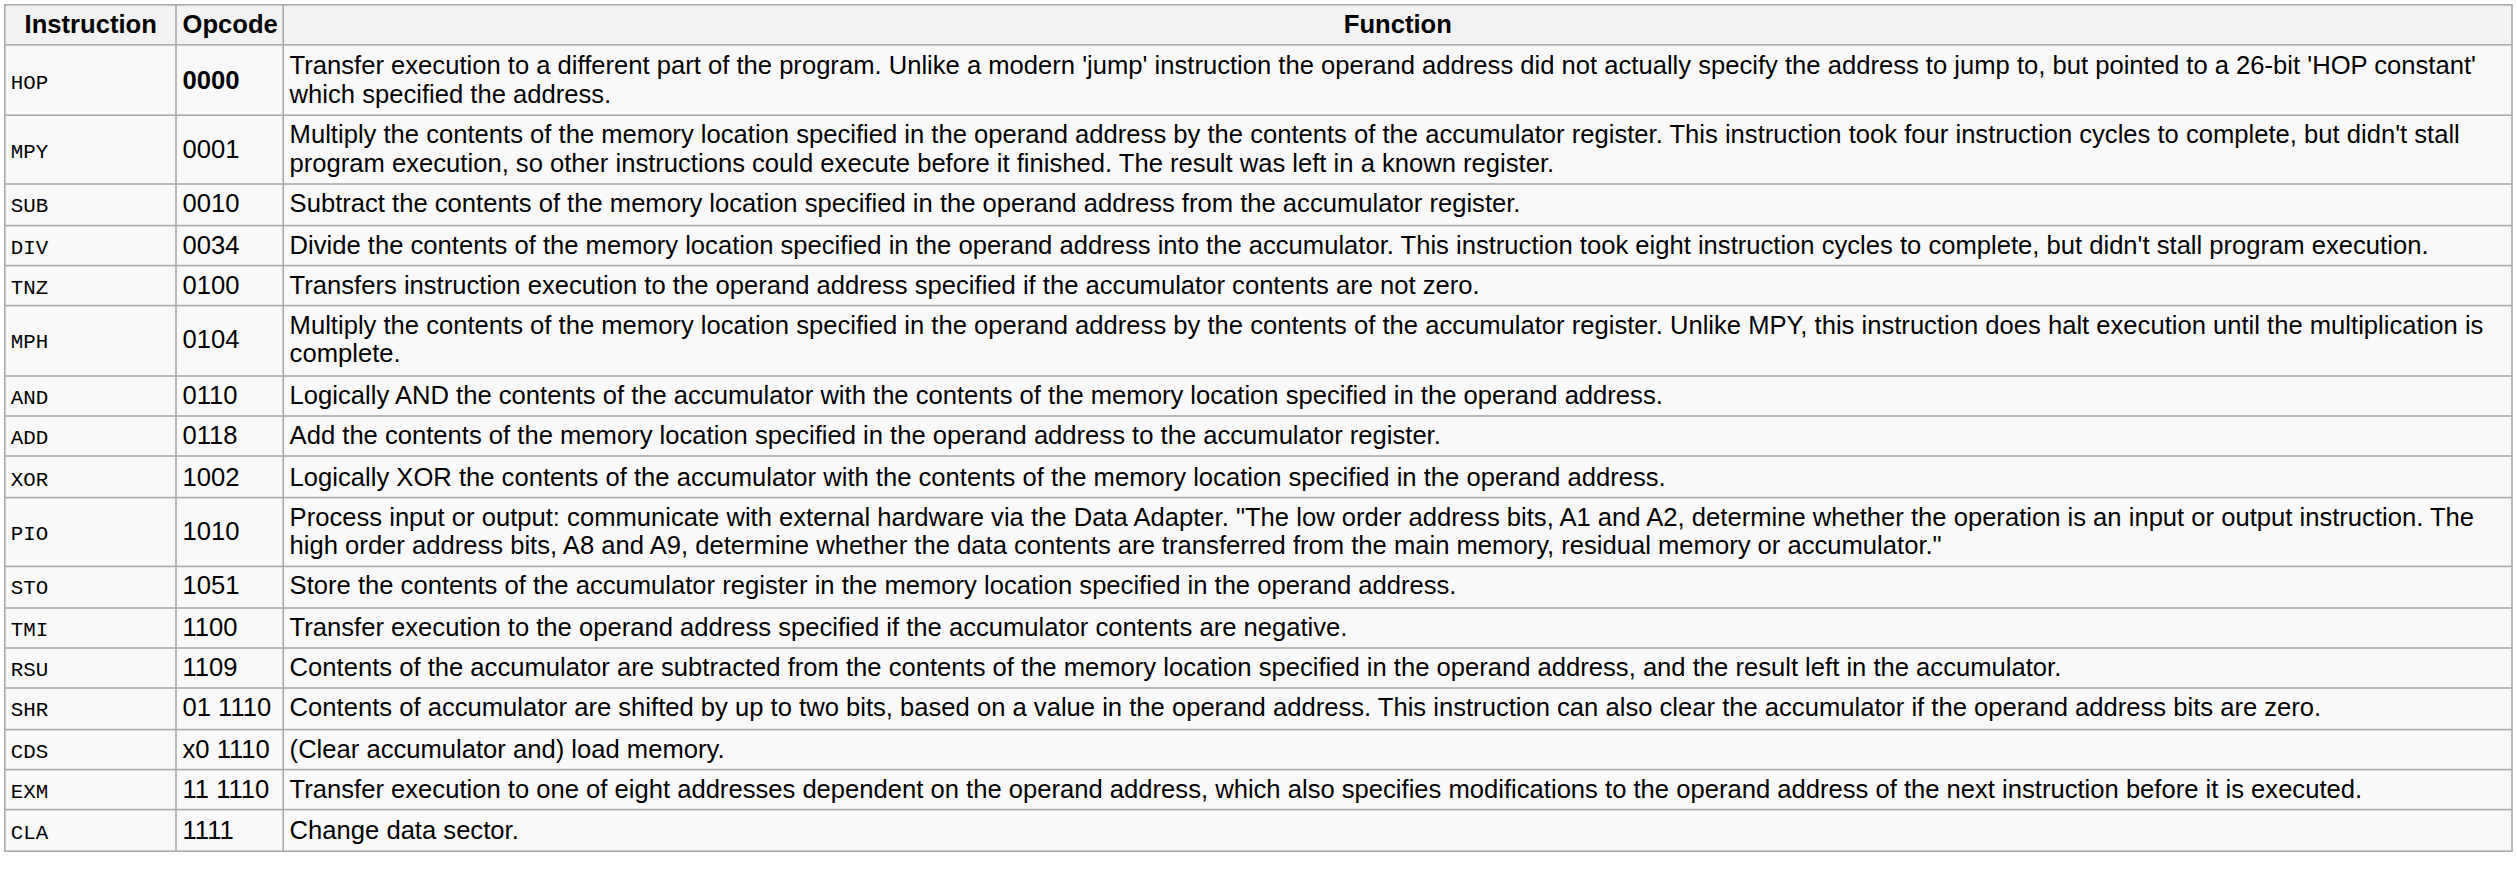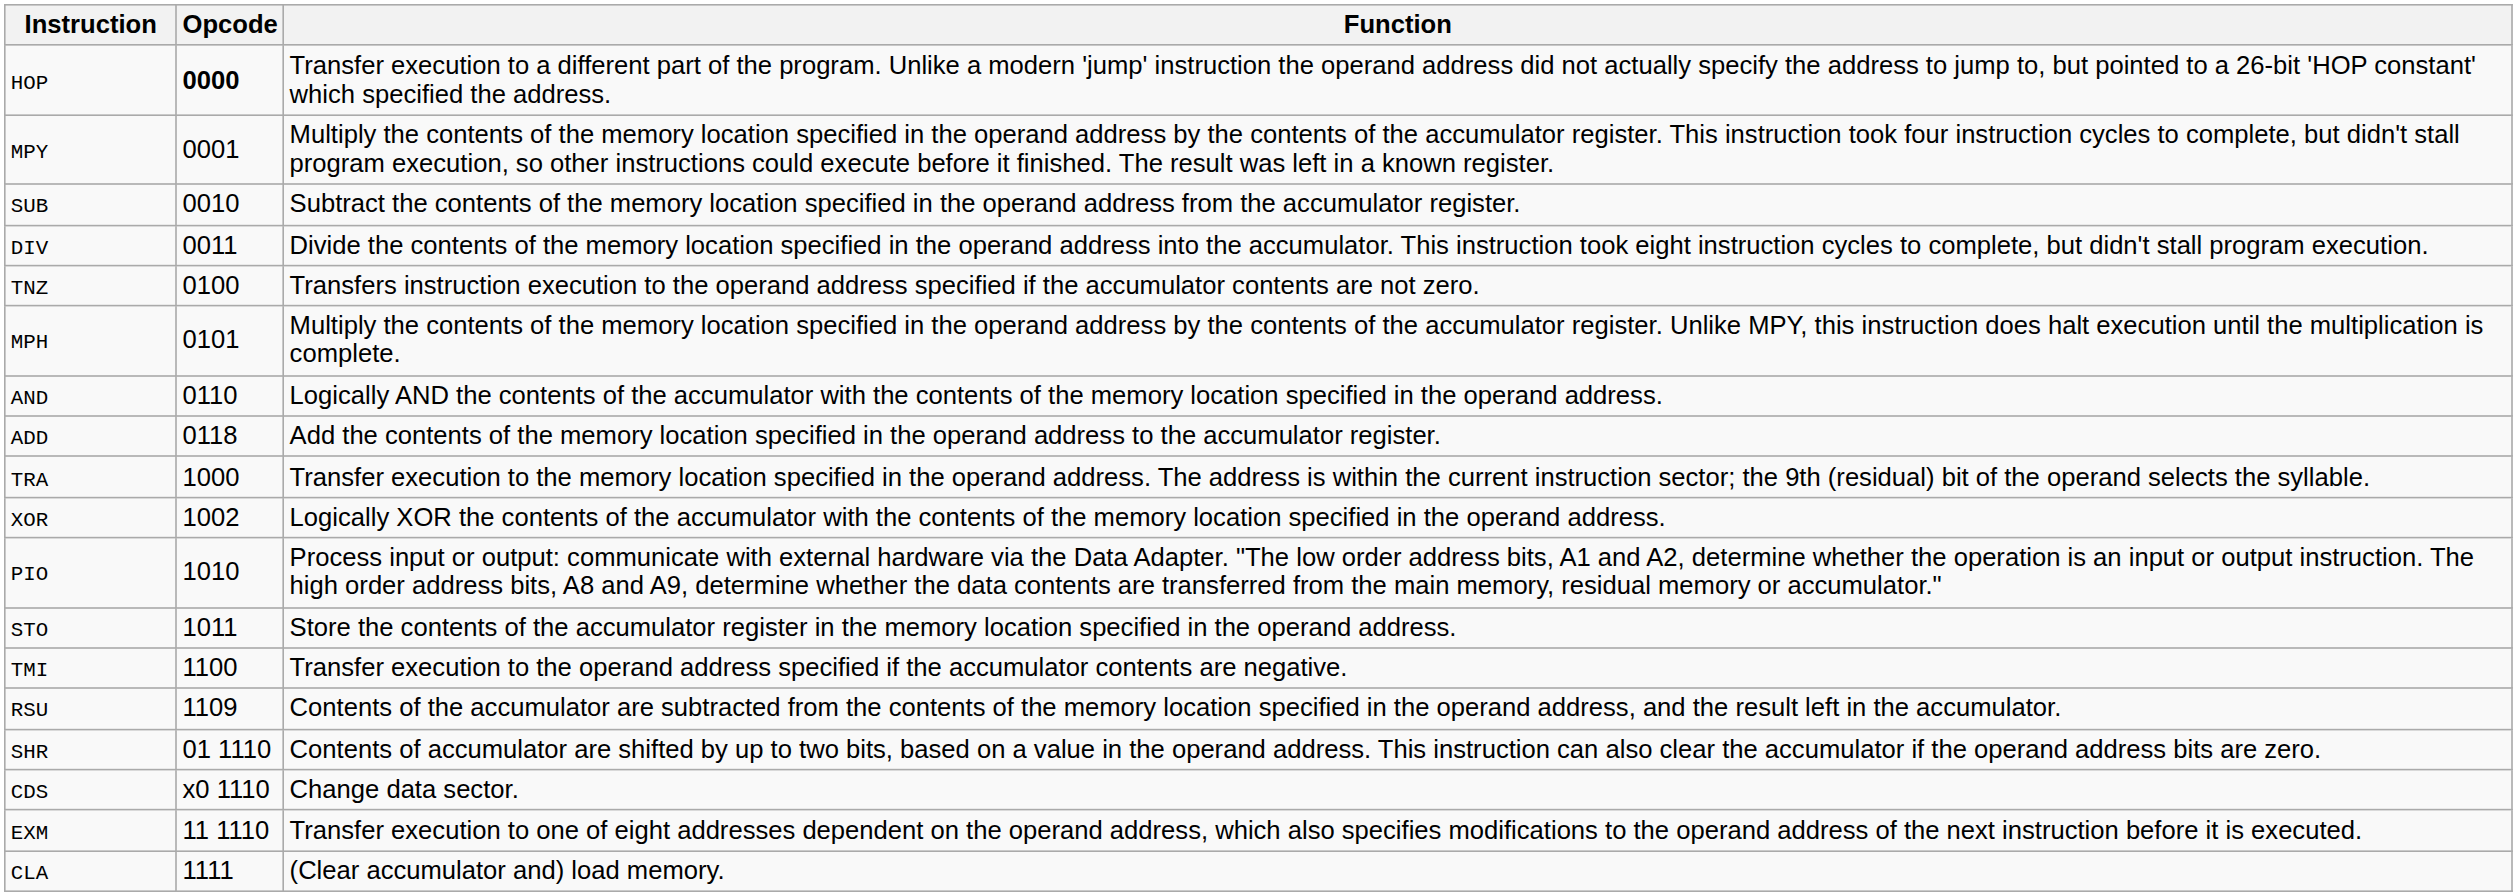DIV | Opcode: 0034 -> 0011
MPH | Opcode: 0104 -> 0101
+ row: TRA | 1000 | Transfer execution to the memory location specified in the operand address. The address is within the current instruction sector; the 9th (residual) bit of the operand selects the syllable.
STO | Opcode: 1051 -> 1011
CDS | Function: (Clear accumulator and) load memory. -> Change data sector.
CLA | Function: Change data sector. -> (Clear accumulator and) load memory.
